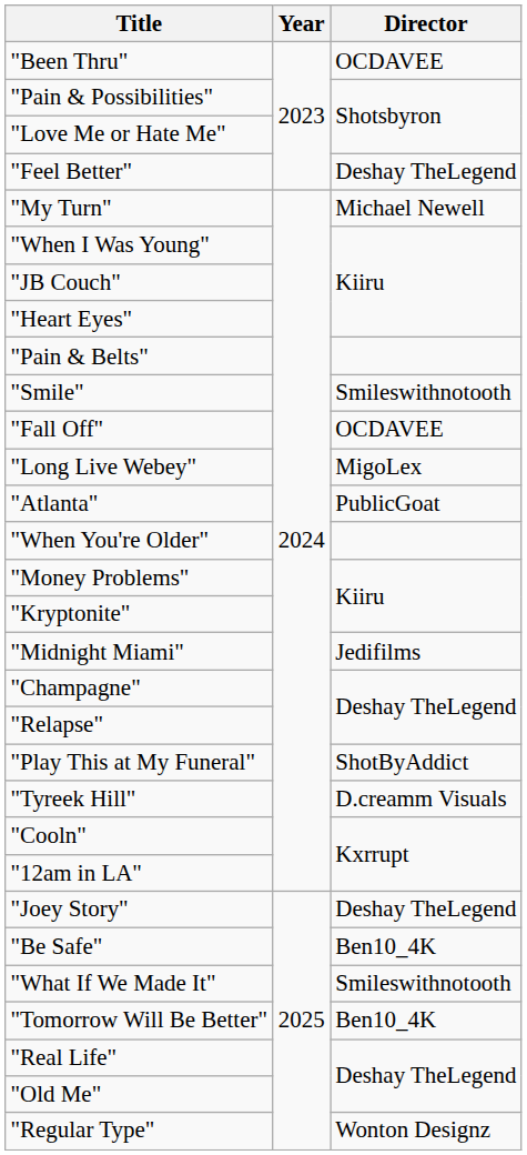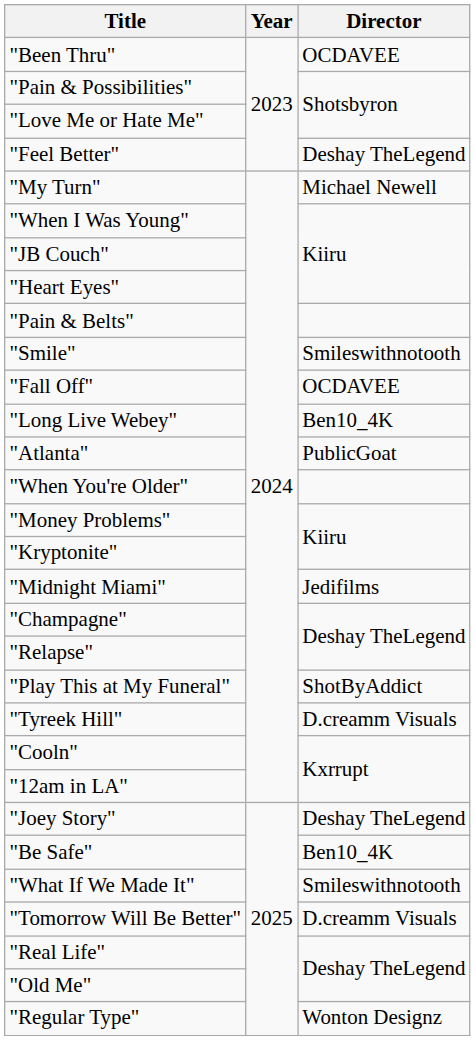"Long Live Webey" | Director: MigoLex -> Ben10_4K
"Tomorrow Will Be Better" | Director: Ben10_4K -> D.creamm Visuals
